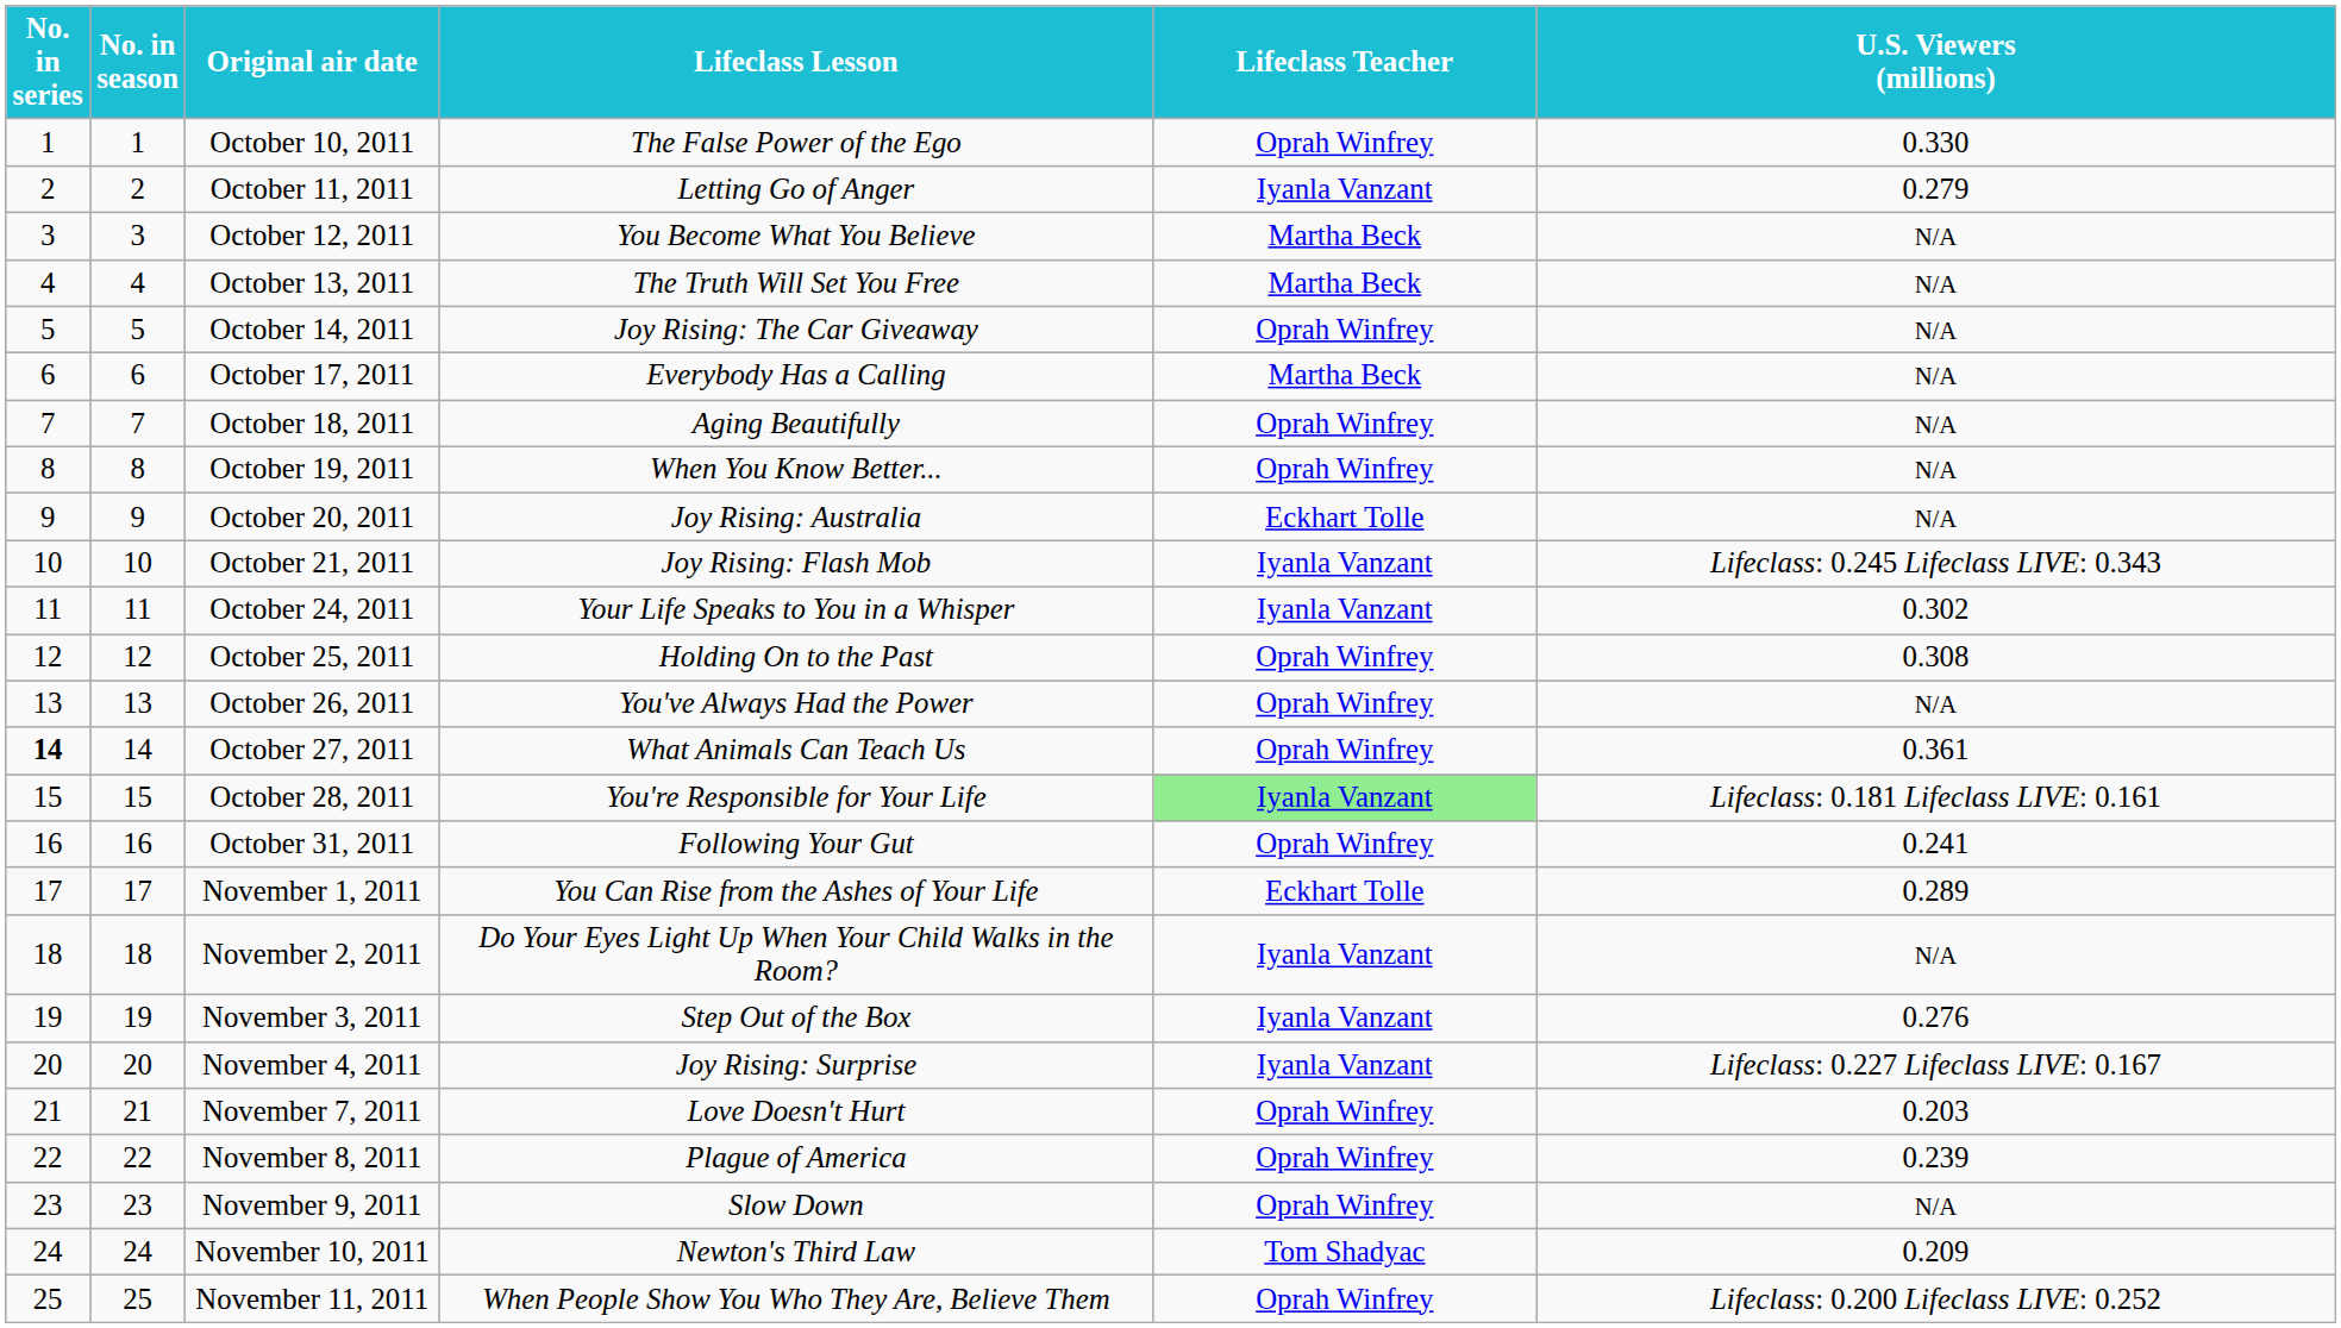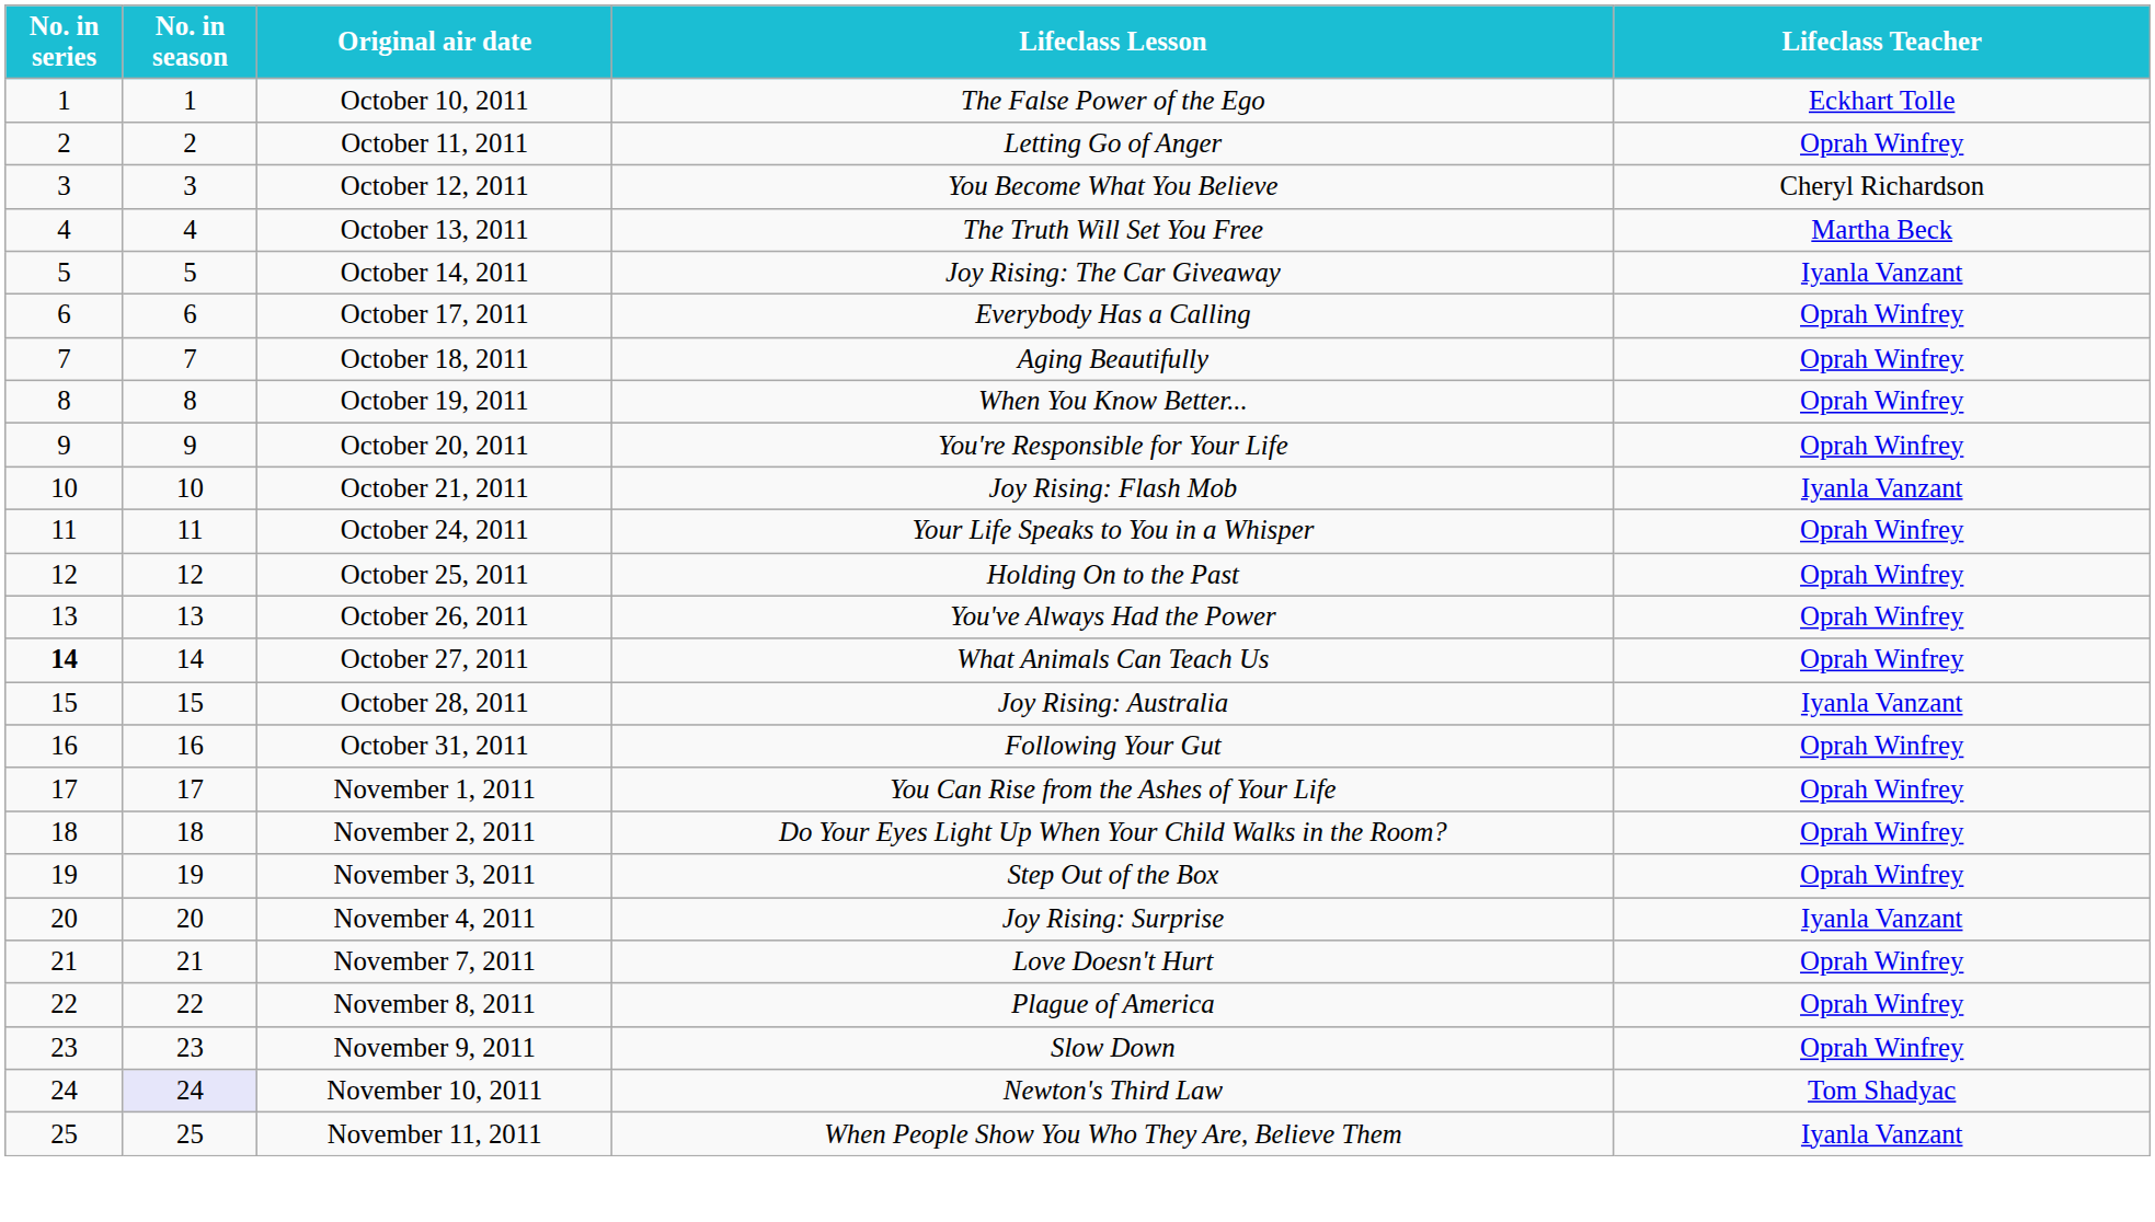- column: U.S. Viewers (millions) | 0.330 | 0.279 | N/A | N/A | N/A | N/A | N/A | N/A | N/A | Lifeclass: 0.245 Lifeclass LIVE: 0.343 | 0.302 | 0.308 | N/A | 0.361 | Lifeclass: 0.181 Lifeclass LIVE: 0.161 | 0.241 | 0.289 | N/A | 0.276 | Lifeclass: 0.227 Lifeclass LIVE: 0.167 | 0.203 | 0.239 | N/A | 0.209 | Lifeclass: 0.200 Lifeclass LIVE: 0.252
October 10, 2011 | Lifeclass Teacher: Oprah Winfrey -> Eckhart Tolle
October 11, 2011 | Lifeclass Teacher: Iyanla Vanzant -> Oprah Winfrey
October 12, 2011 | Lifeclass Teacher: Martha Beck -> Cheryl Richardson
October 14, 2011 | Lifeclass Teacher: Oprah Winfrey -> Iyanla Vanzant
October 17, 2011 | Lifeclass Teacher: Martha Beck -> Oprah Winfrey
October 20, 2011 | Lifeclass Lesson: Joy Rising: Australia -> You're Responsible for Your Life
October 20, 2011 | Lifeclass Teacher: Eckhart Tolle -> Oprah Winfrey
October 24, 2011 | Lifeclass Teacher: Iyanla Vanzant -> Oprah Winfrey
October 28, 2011 | Lifeclass Lesson: You're Responsible for Your Life -> Joy Rising: Australia
October 28, 2011 | Lifeclass Teacher: lightgreen background -> no background
November 1, 2011 | Lifeclass Teacher: Eckhart Tolle -> Oprah Winfrey
November 2, 2011 | Lifeclass Teacher: Iyanla Vanzant -> Oprah Winfrey
November 3, 2011 | Lifeclass Teacher: Iyanla Vanzant -> Oprah Winfrey
November 10, 2011 | No. in season: no background -> lavender background
November 11, 2011 | Lifeclass Teacher: Oprah Winfrey -> Iyanla Vanzant
